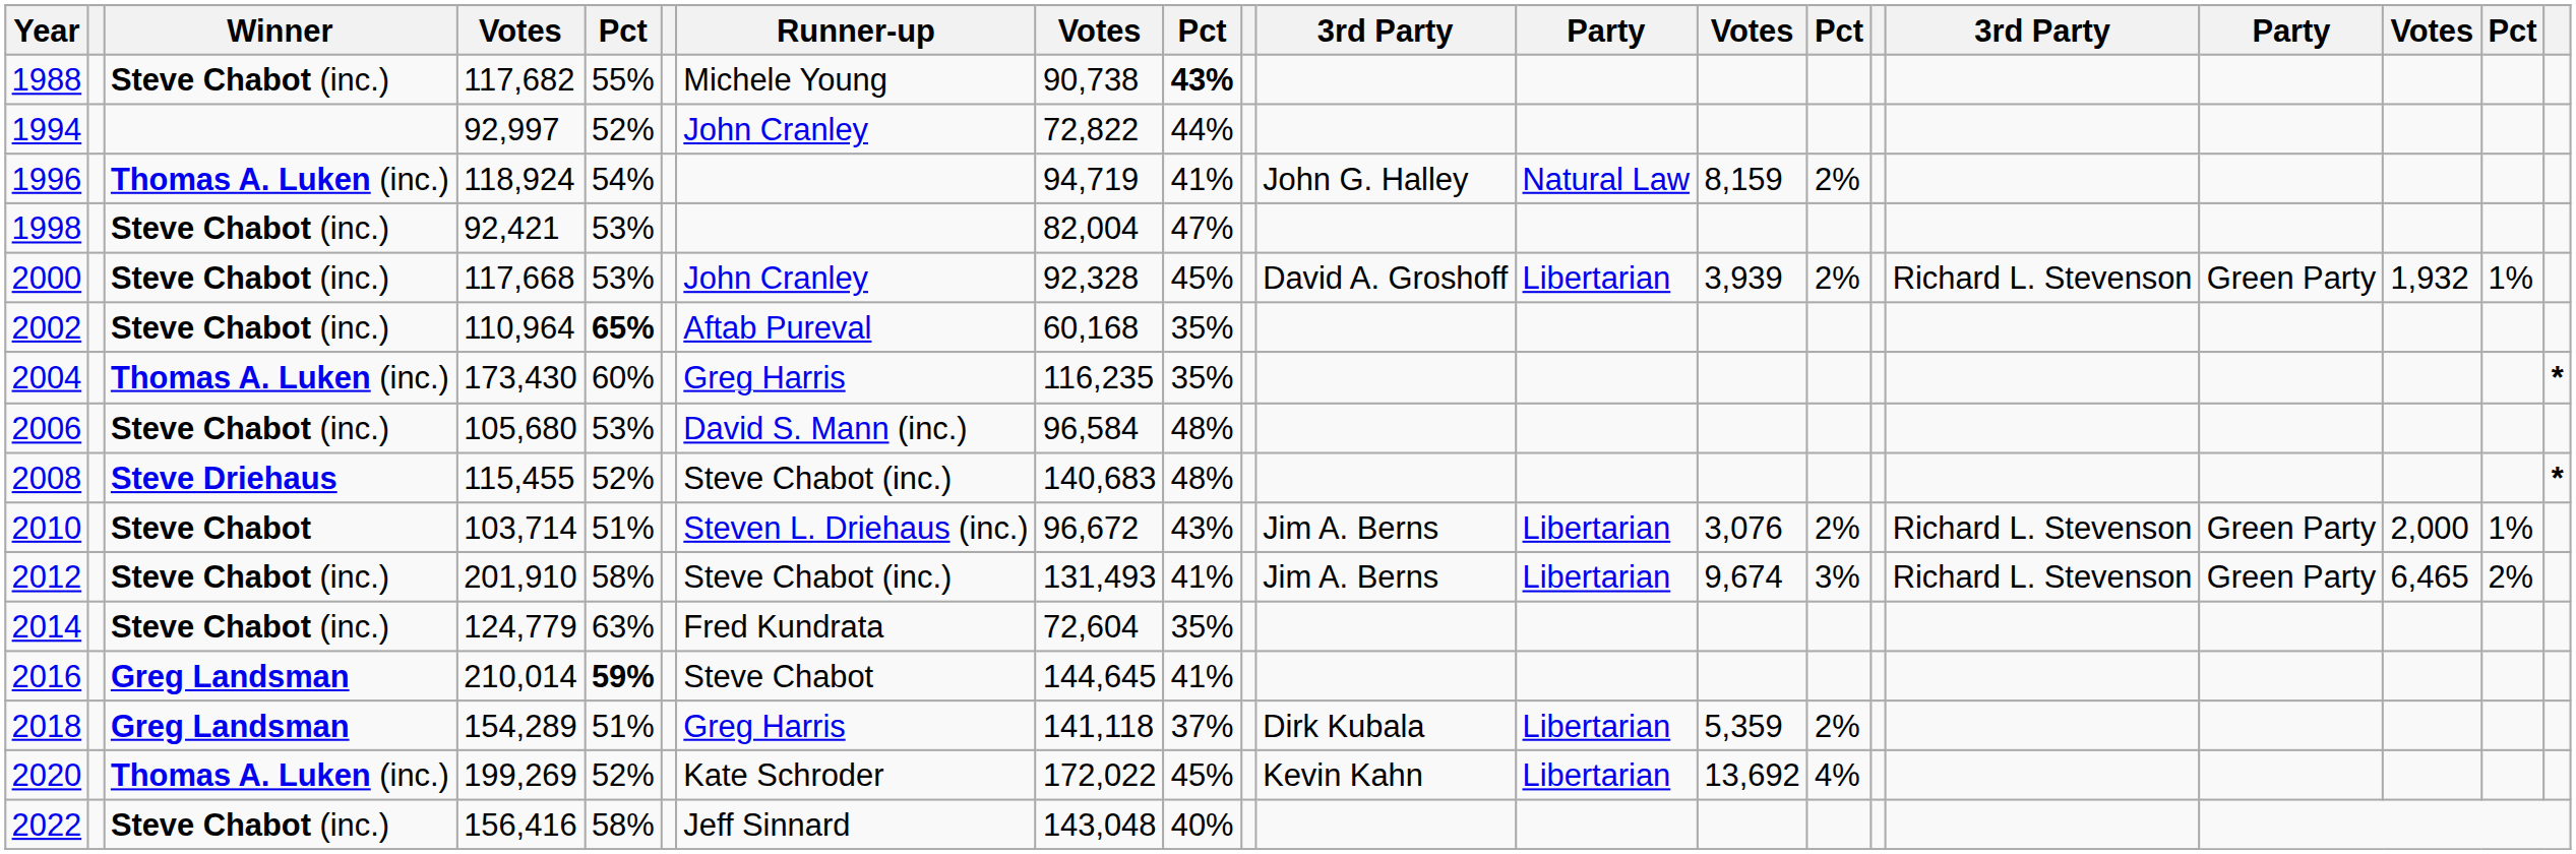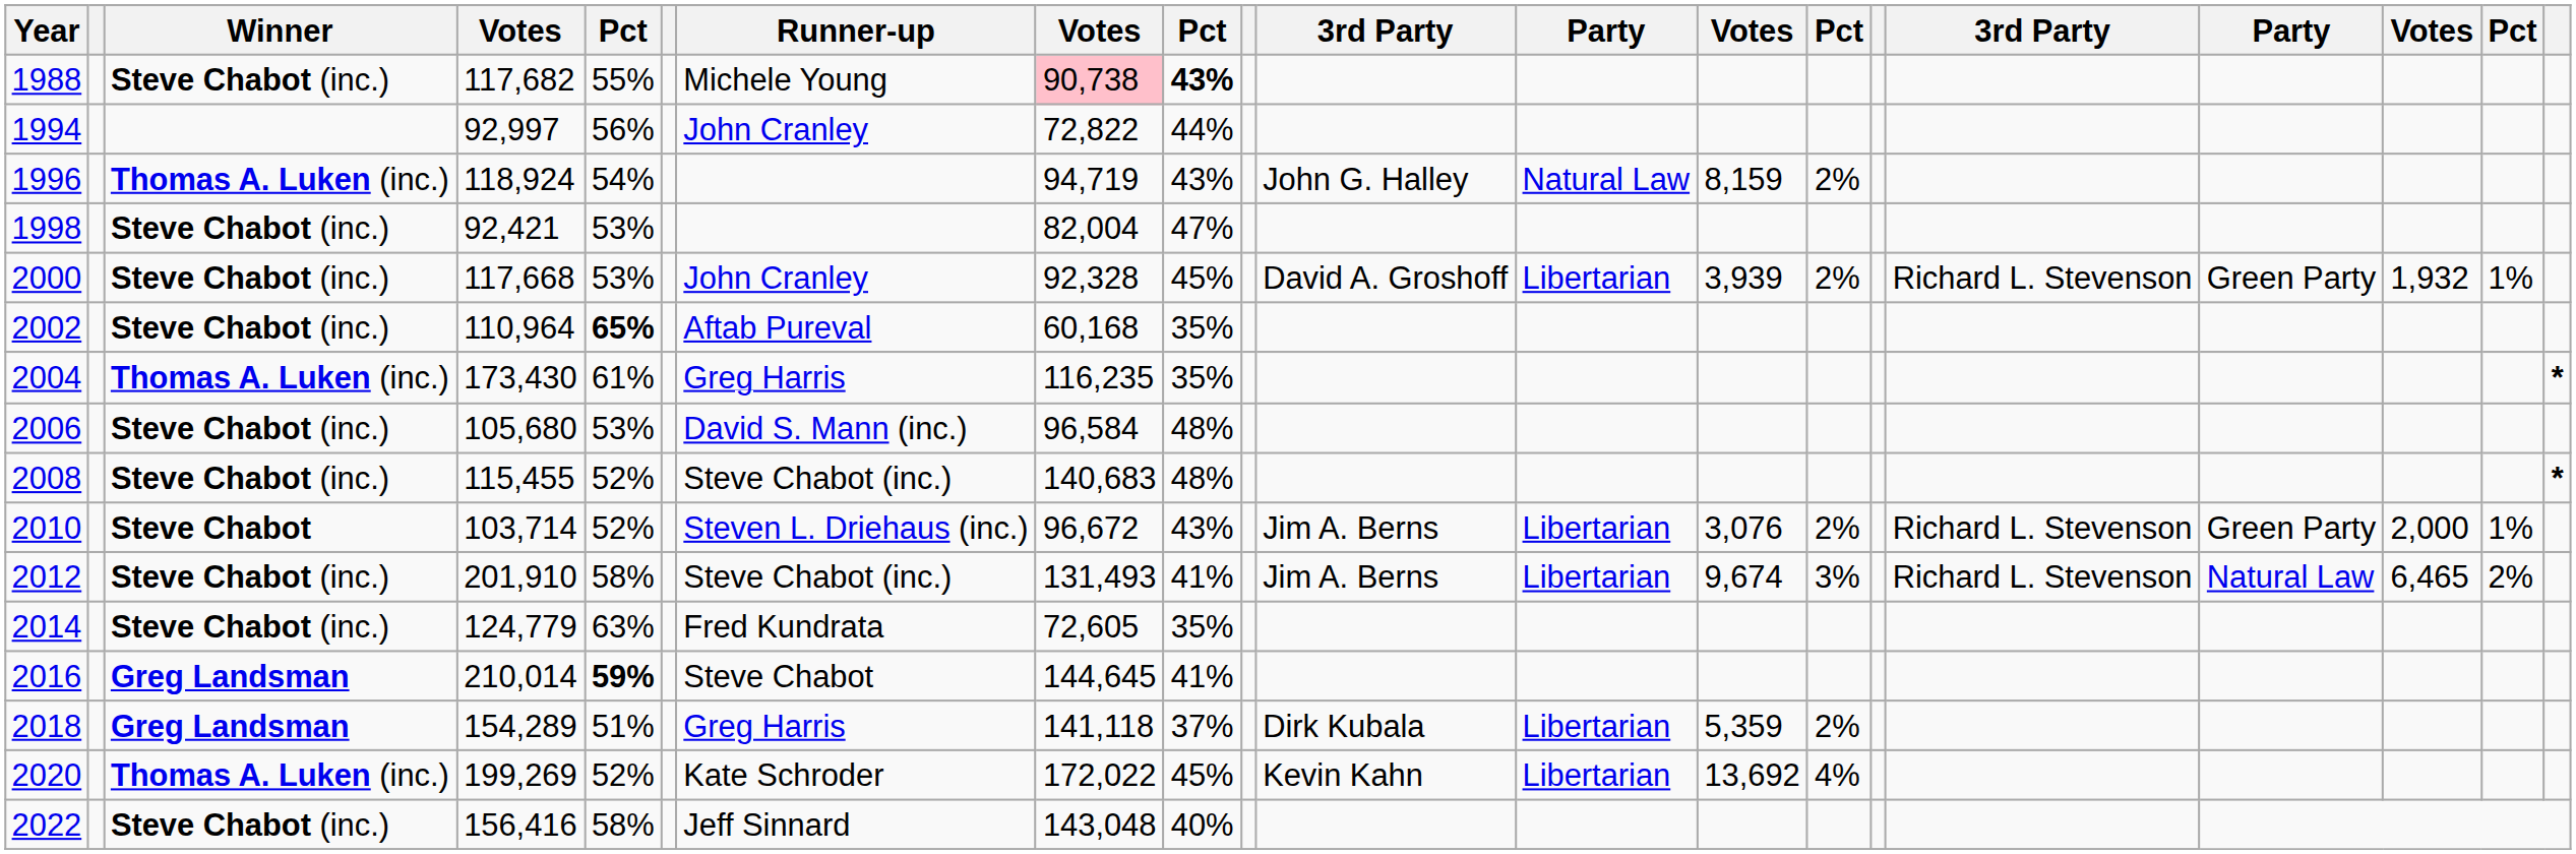1988 | column 8: no background -> pink background
1994 | column 5: 52% -> 56%
1996 | column 9: 41% -> 43%
2004 | column 5: 60% -> 61%
2008 | Winner: Steve Driehaus -> Steve Chabot (inc.)
2010 | column 5: 51% -> 52%
2012 | column 17: Green Party -> Natural Law
2014 | column 8: 72,604 -> 72,605
